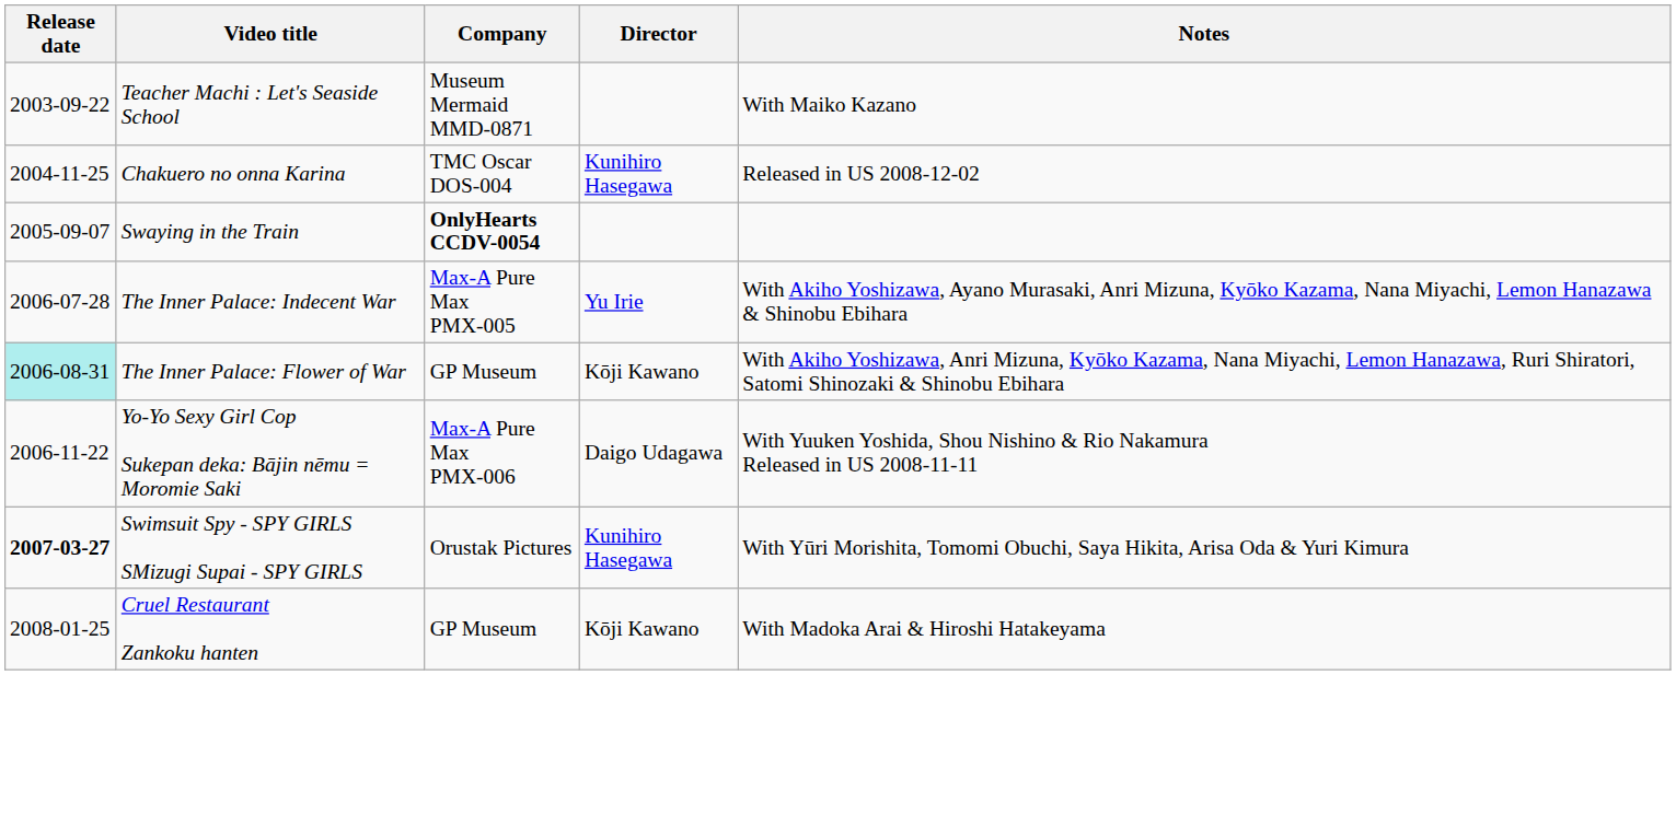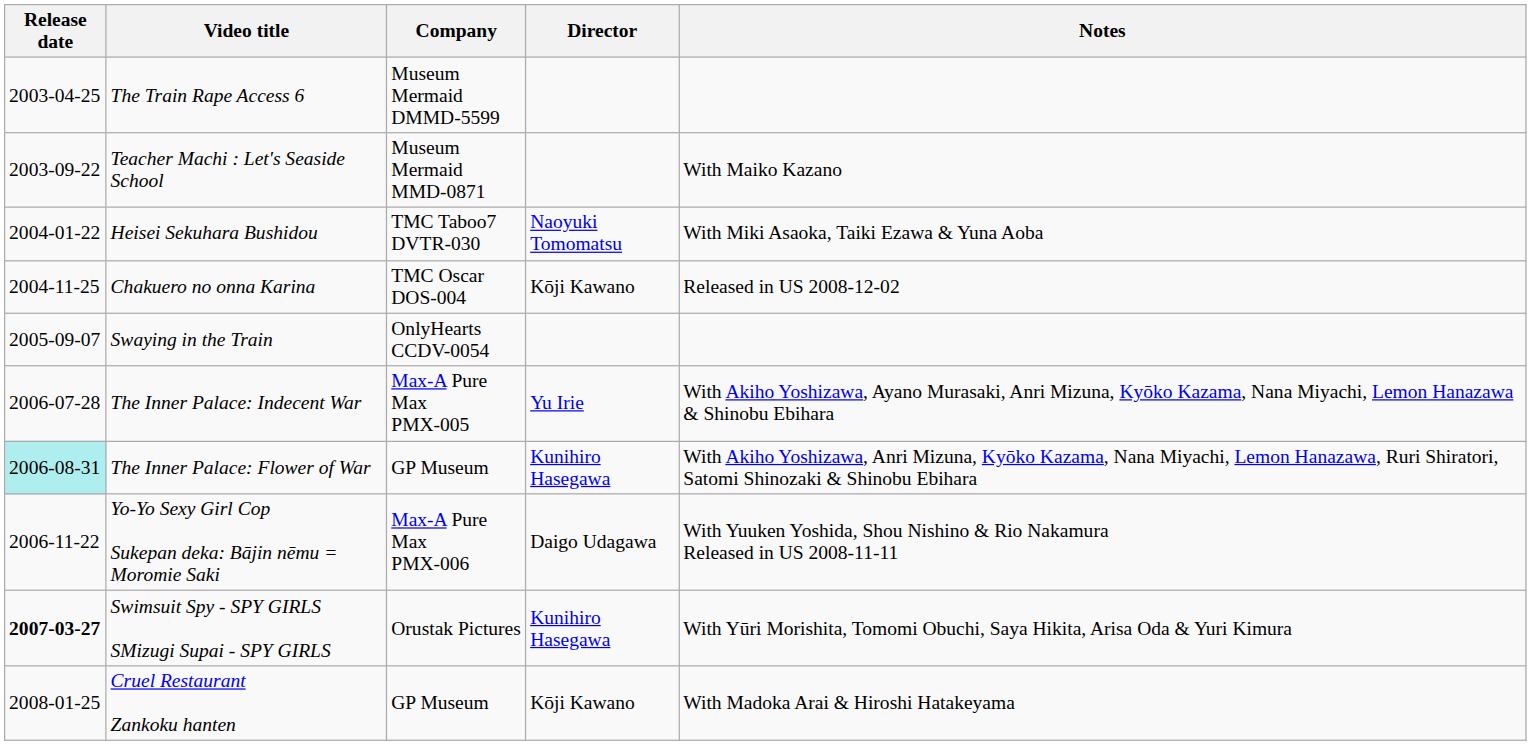+ row: 2003-04-25 | The Train Rape Access 6 | Museum Mermaid DMMD-5599
+ row: 2004-01-22 | Heisei Sekuhara Bushidou | TMC Taboo7 DVTR-030 | Naoyuki Tomomatsu | With Miki Asaoka, Taiki Ezawa & Yuna Aoba
Chakuero no onna Karina | Director: Kunihiro Hasegawa -> Kōji Kawano
Swaying in the Train | Company: bold -> normal
The Inner Palace: Flower of War | Director: Kōji Kawano -> Kunihiro Hasegawa
